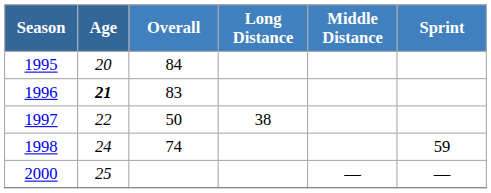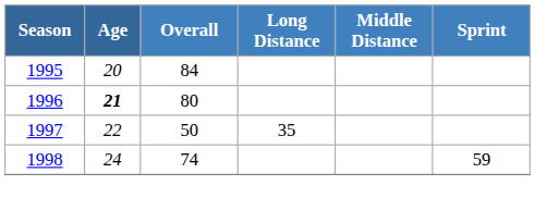1996 | Overall: 83 -> 80
1997 | Long Distance: 38 -> 35
- row: 2000 | 25 | — | —
